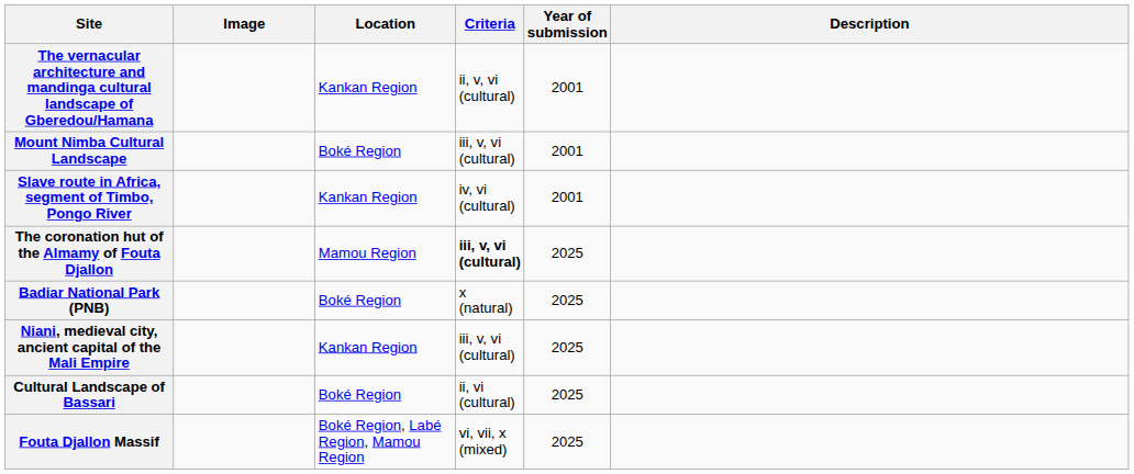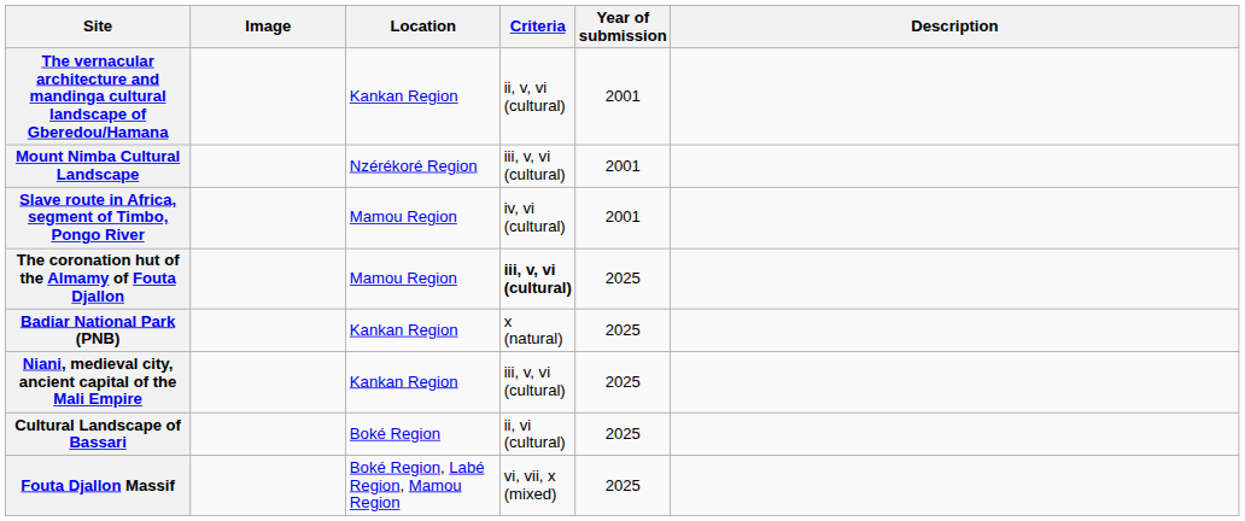Mount Nimba Cultural Landscape | Location: Boké Region -> Nzérékoré Region
Slave route in Africa, segment of Timbo, Pongo River | Location: Kankan Region -> Mamou Region
Badiar National Park (PNB) | Location: Boké Region -> Kankan Region
